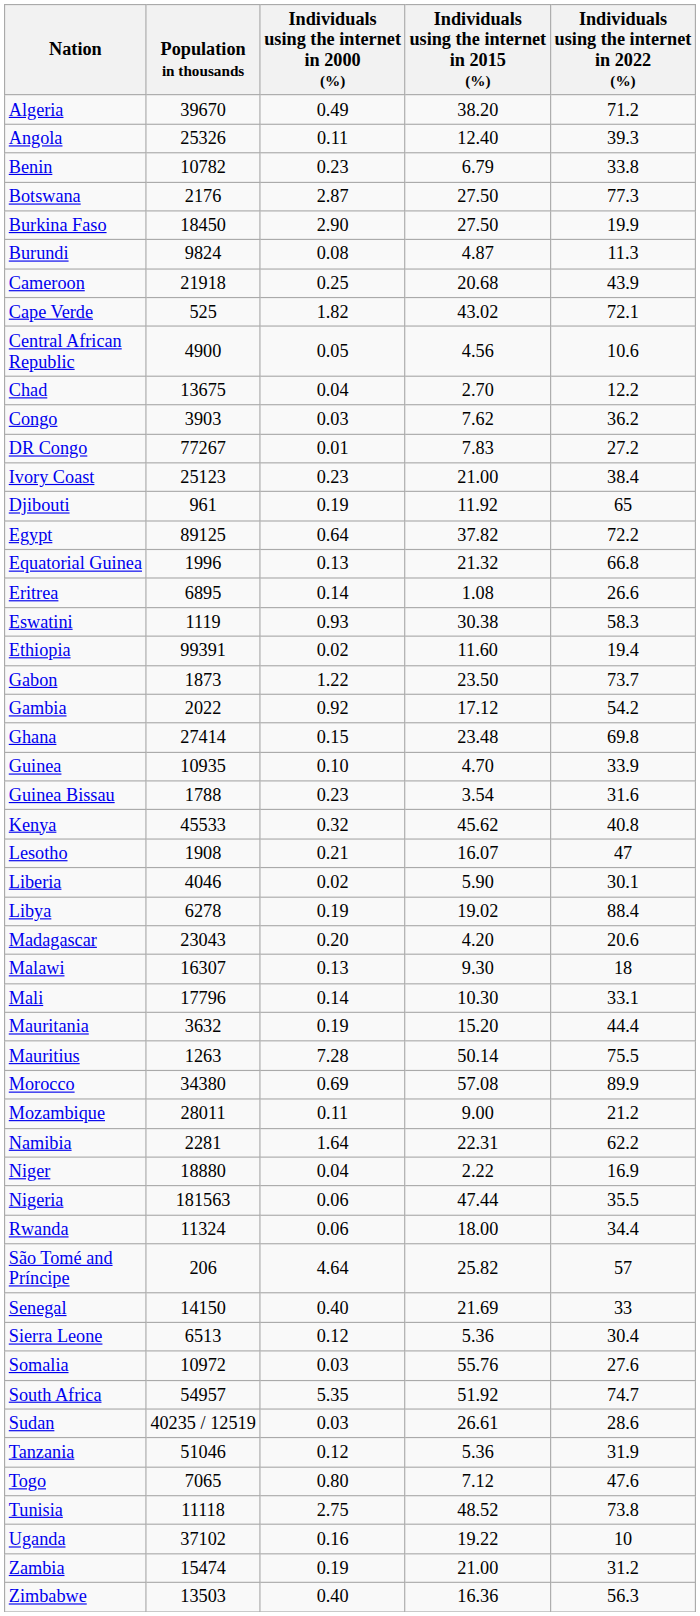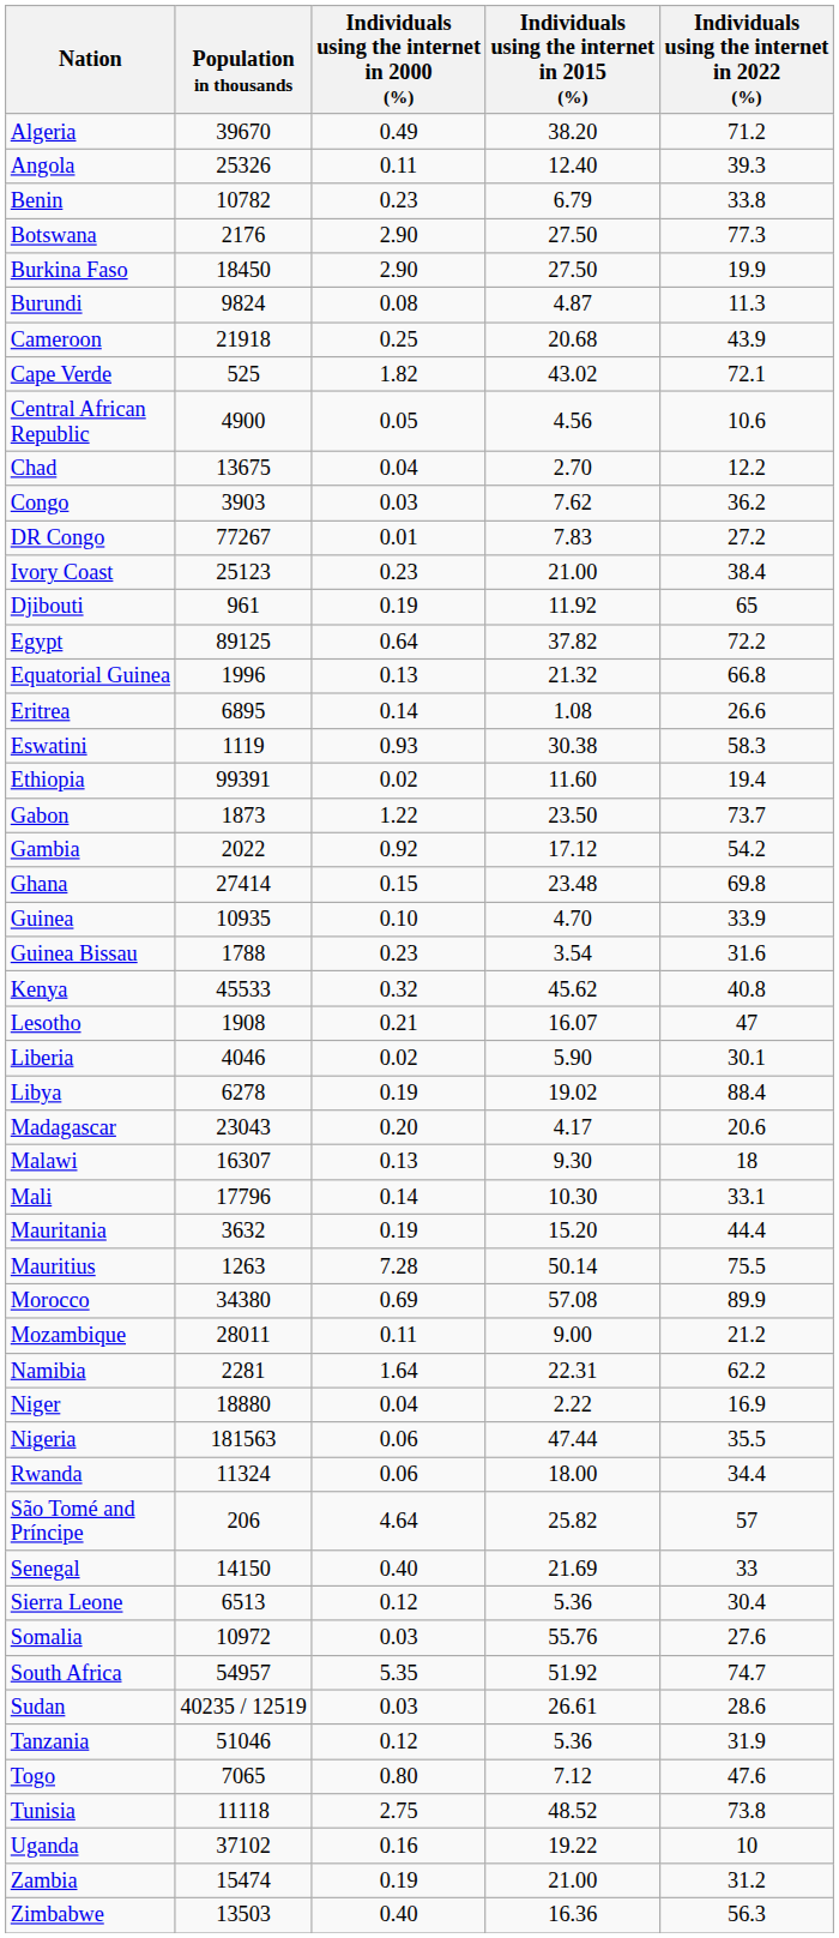Botswana | Individuals using the internet in 2000 (%): 2.87 -> 2.90
Madagascar | Individuals using the internet in 2015 (%): 4.20 -> 4.17
